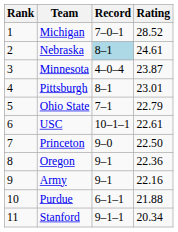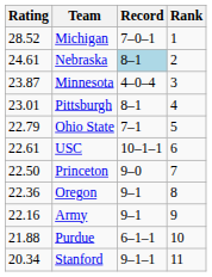columns swapped: Rank <-> Rating
